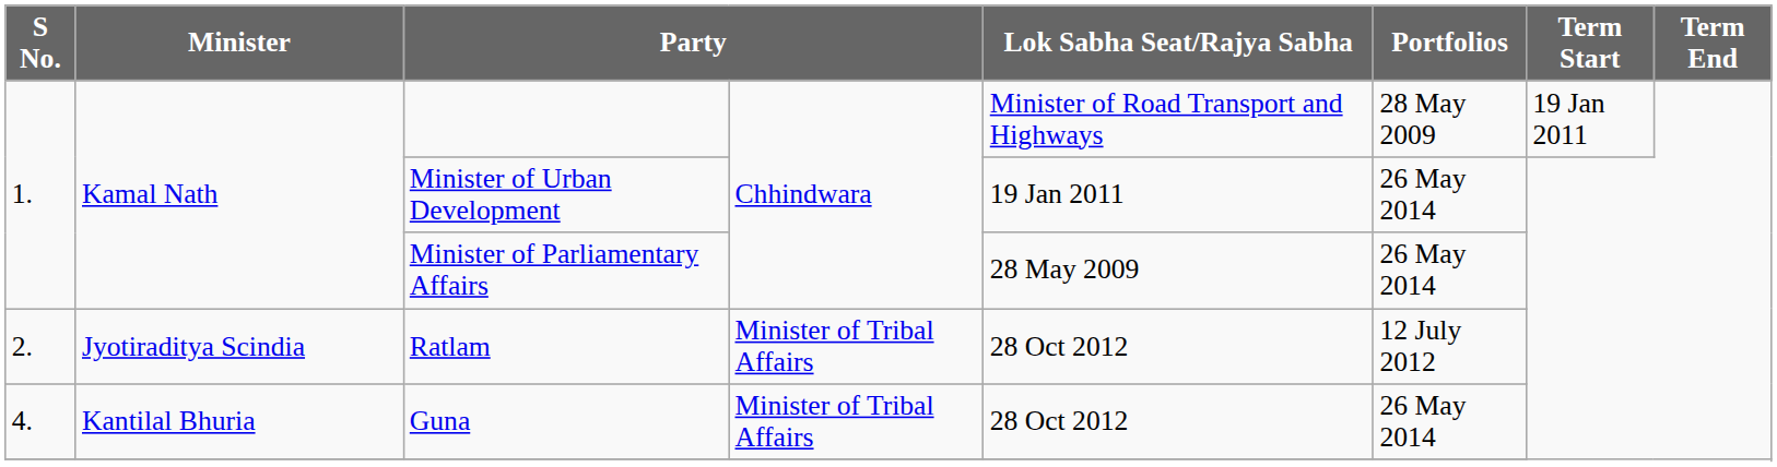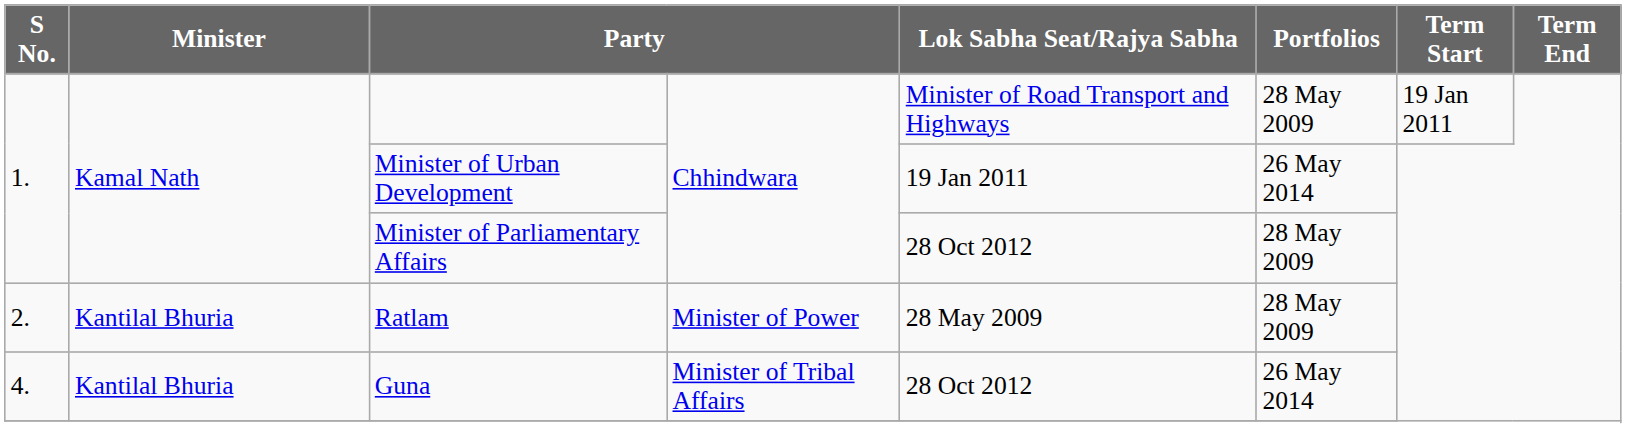Minister of Parliamentary Affairs | Lok Sabha Seat/Rajya Sabha: 28 May 2009 -> 28 Oct 2012
Minister of Parliamentary Affairs | Portfolios: 26 May 2014 -> 28 May 2009
Ratlam | Minister: Jyotiraditya Scindia -> Kantilal Bhuria
Ratlam | column 4: Minister of Tribal Affairs -> Minister of Power
Ratlam | Lok Sabha Seat/Rajya Sabha: 28 Oct 2012 -> 28 May 2009
Ratlam | Portfolios: 12 July 2012 -> 28 May 2009
